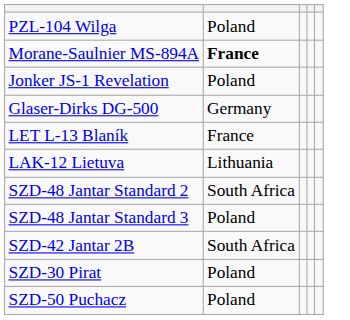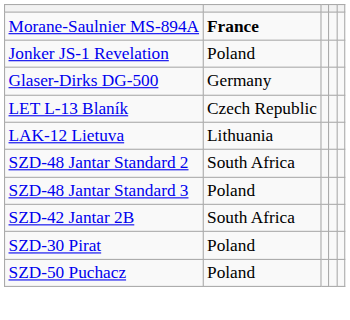- row: PZL-104 Wilga | Poland
LET L-13 Blaník | column 2: France -> Czech Republic
